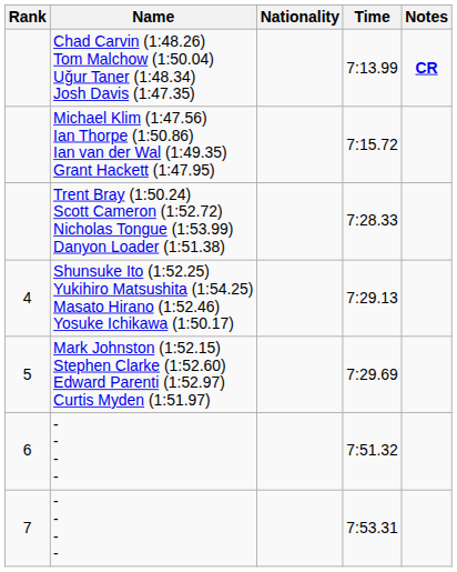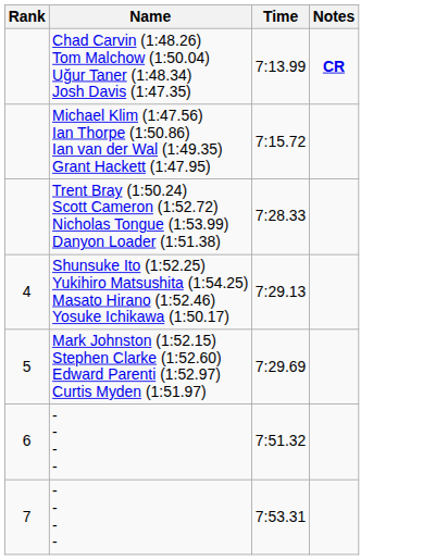- column: Nationality
